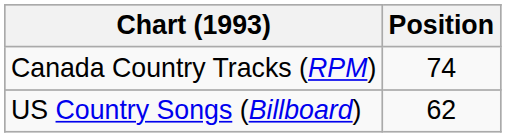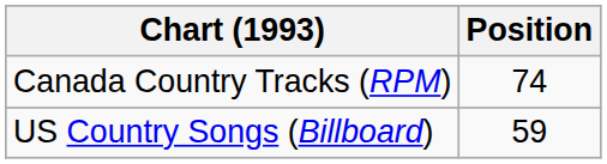US Country Songs (Billboard) | Position: 62 -> 59
